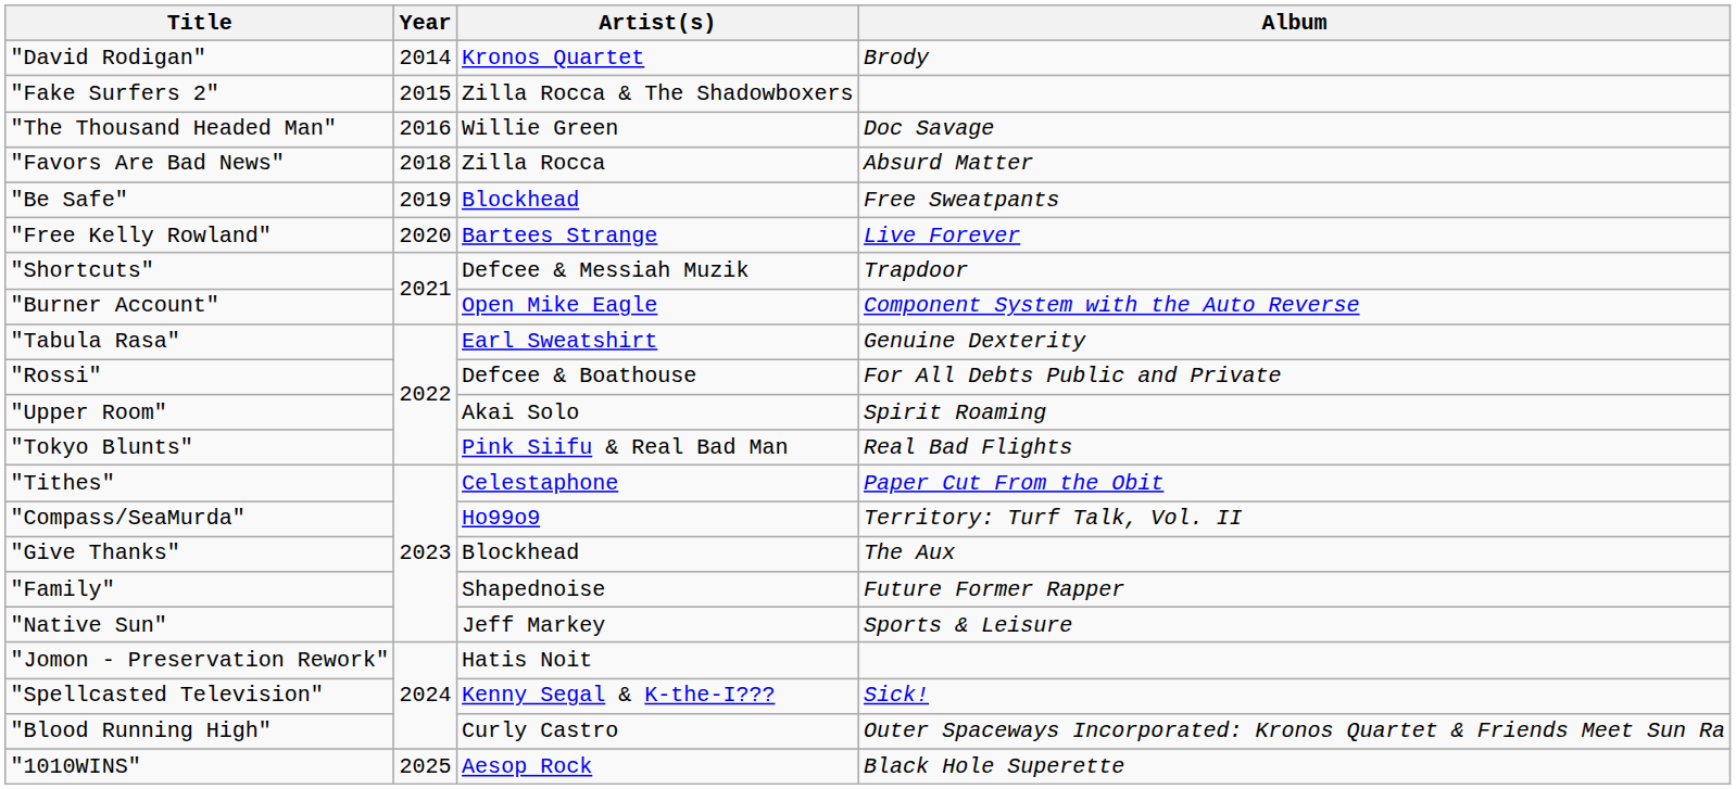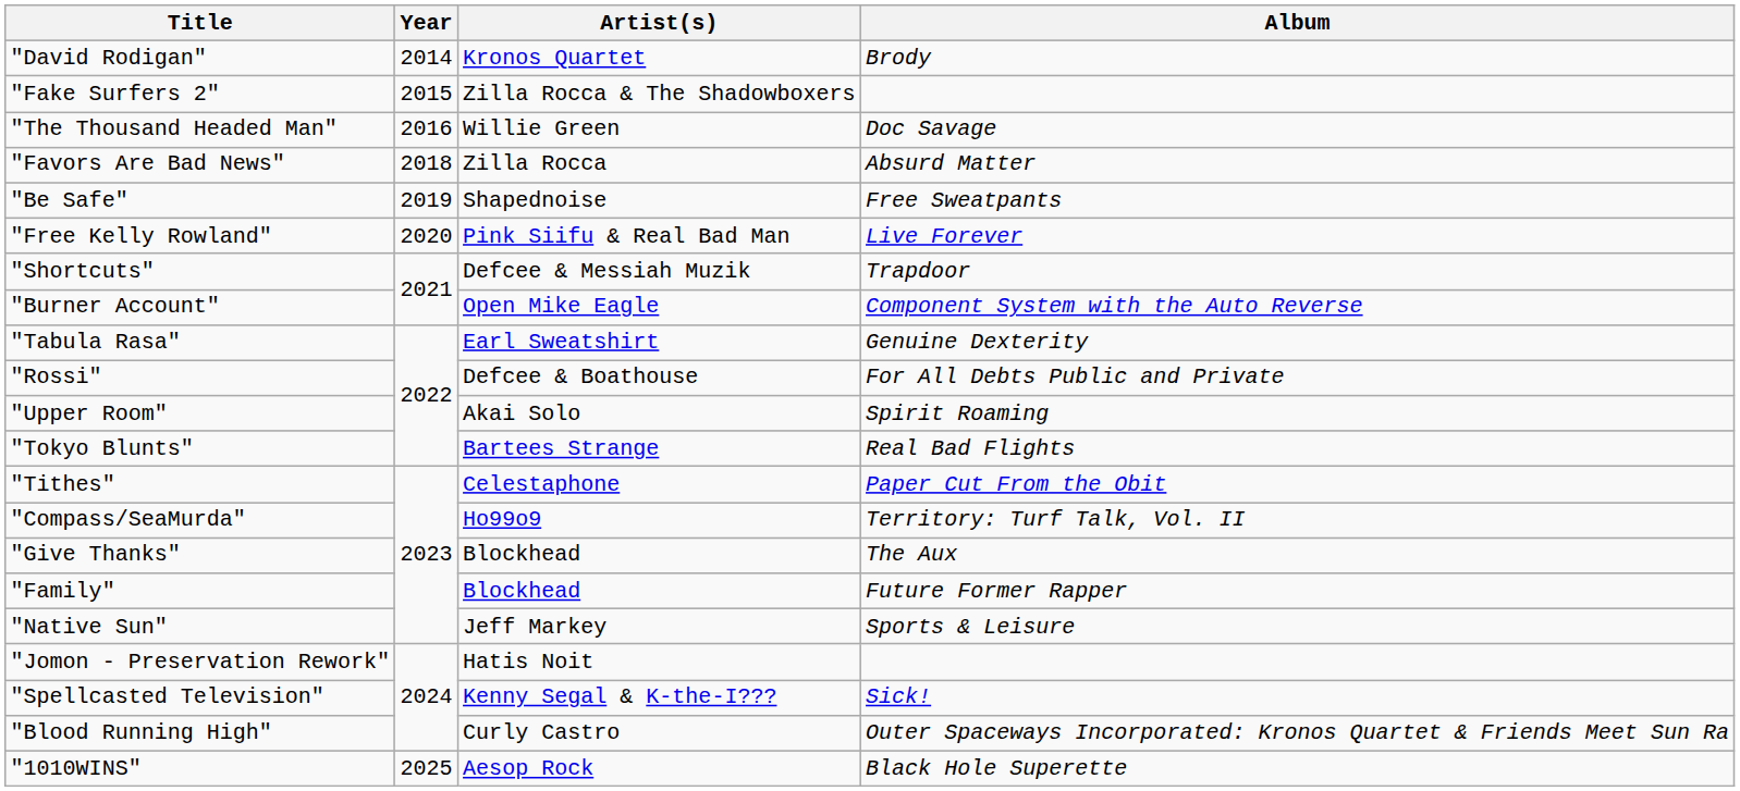"Be Safe" | Artist(s): Blockhead -> Shapednoise
"Free Kelly Rowland" | Artist(s): Bartees Strange -> Pink Siifu & Real Bad Man
"Tokyo Blunts" | Artist(s): Pink Siifu & Real Bad Man -> Bartees Strange
"Family" | Artist(s): Shapednoise -> Blockhead
